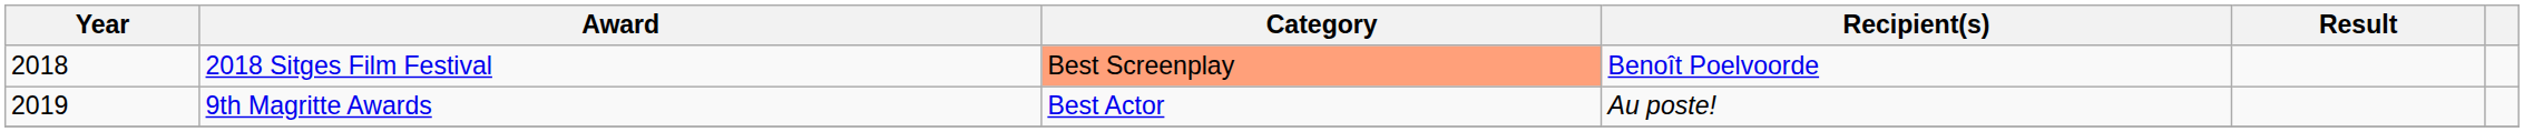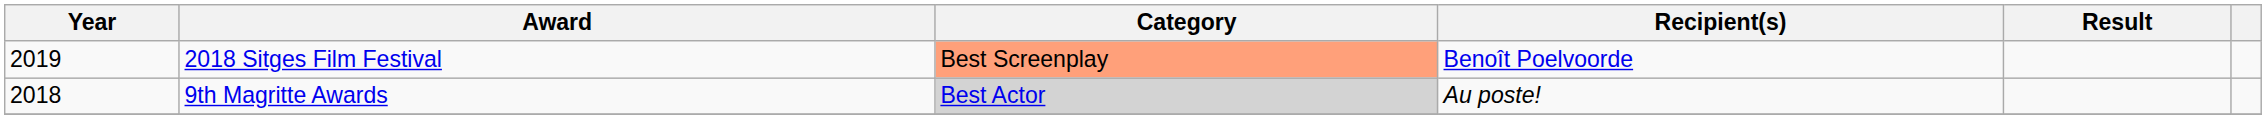2018 Sitges Film Festival | Year: 2018 -> 2019
9th Magritte Awards | Year: 2019 -> 2018
9th Magritte Awards | Category: no background -> lightgrey background
